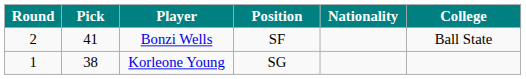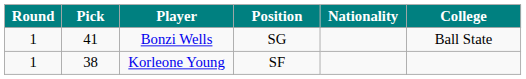Bonzi Wells | Round: 2 -> 1
Bonzi Wells | Position: SF -> SG
Korleone Young | Position: SG -> SF
